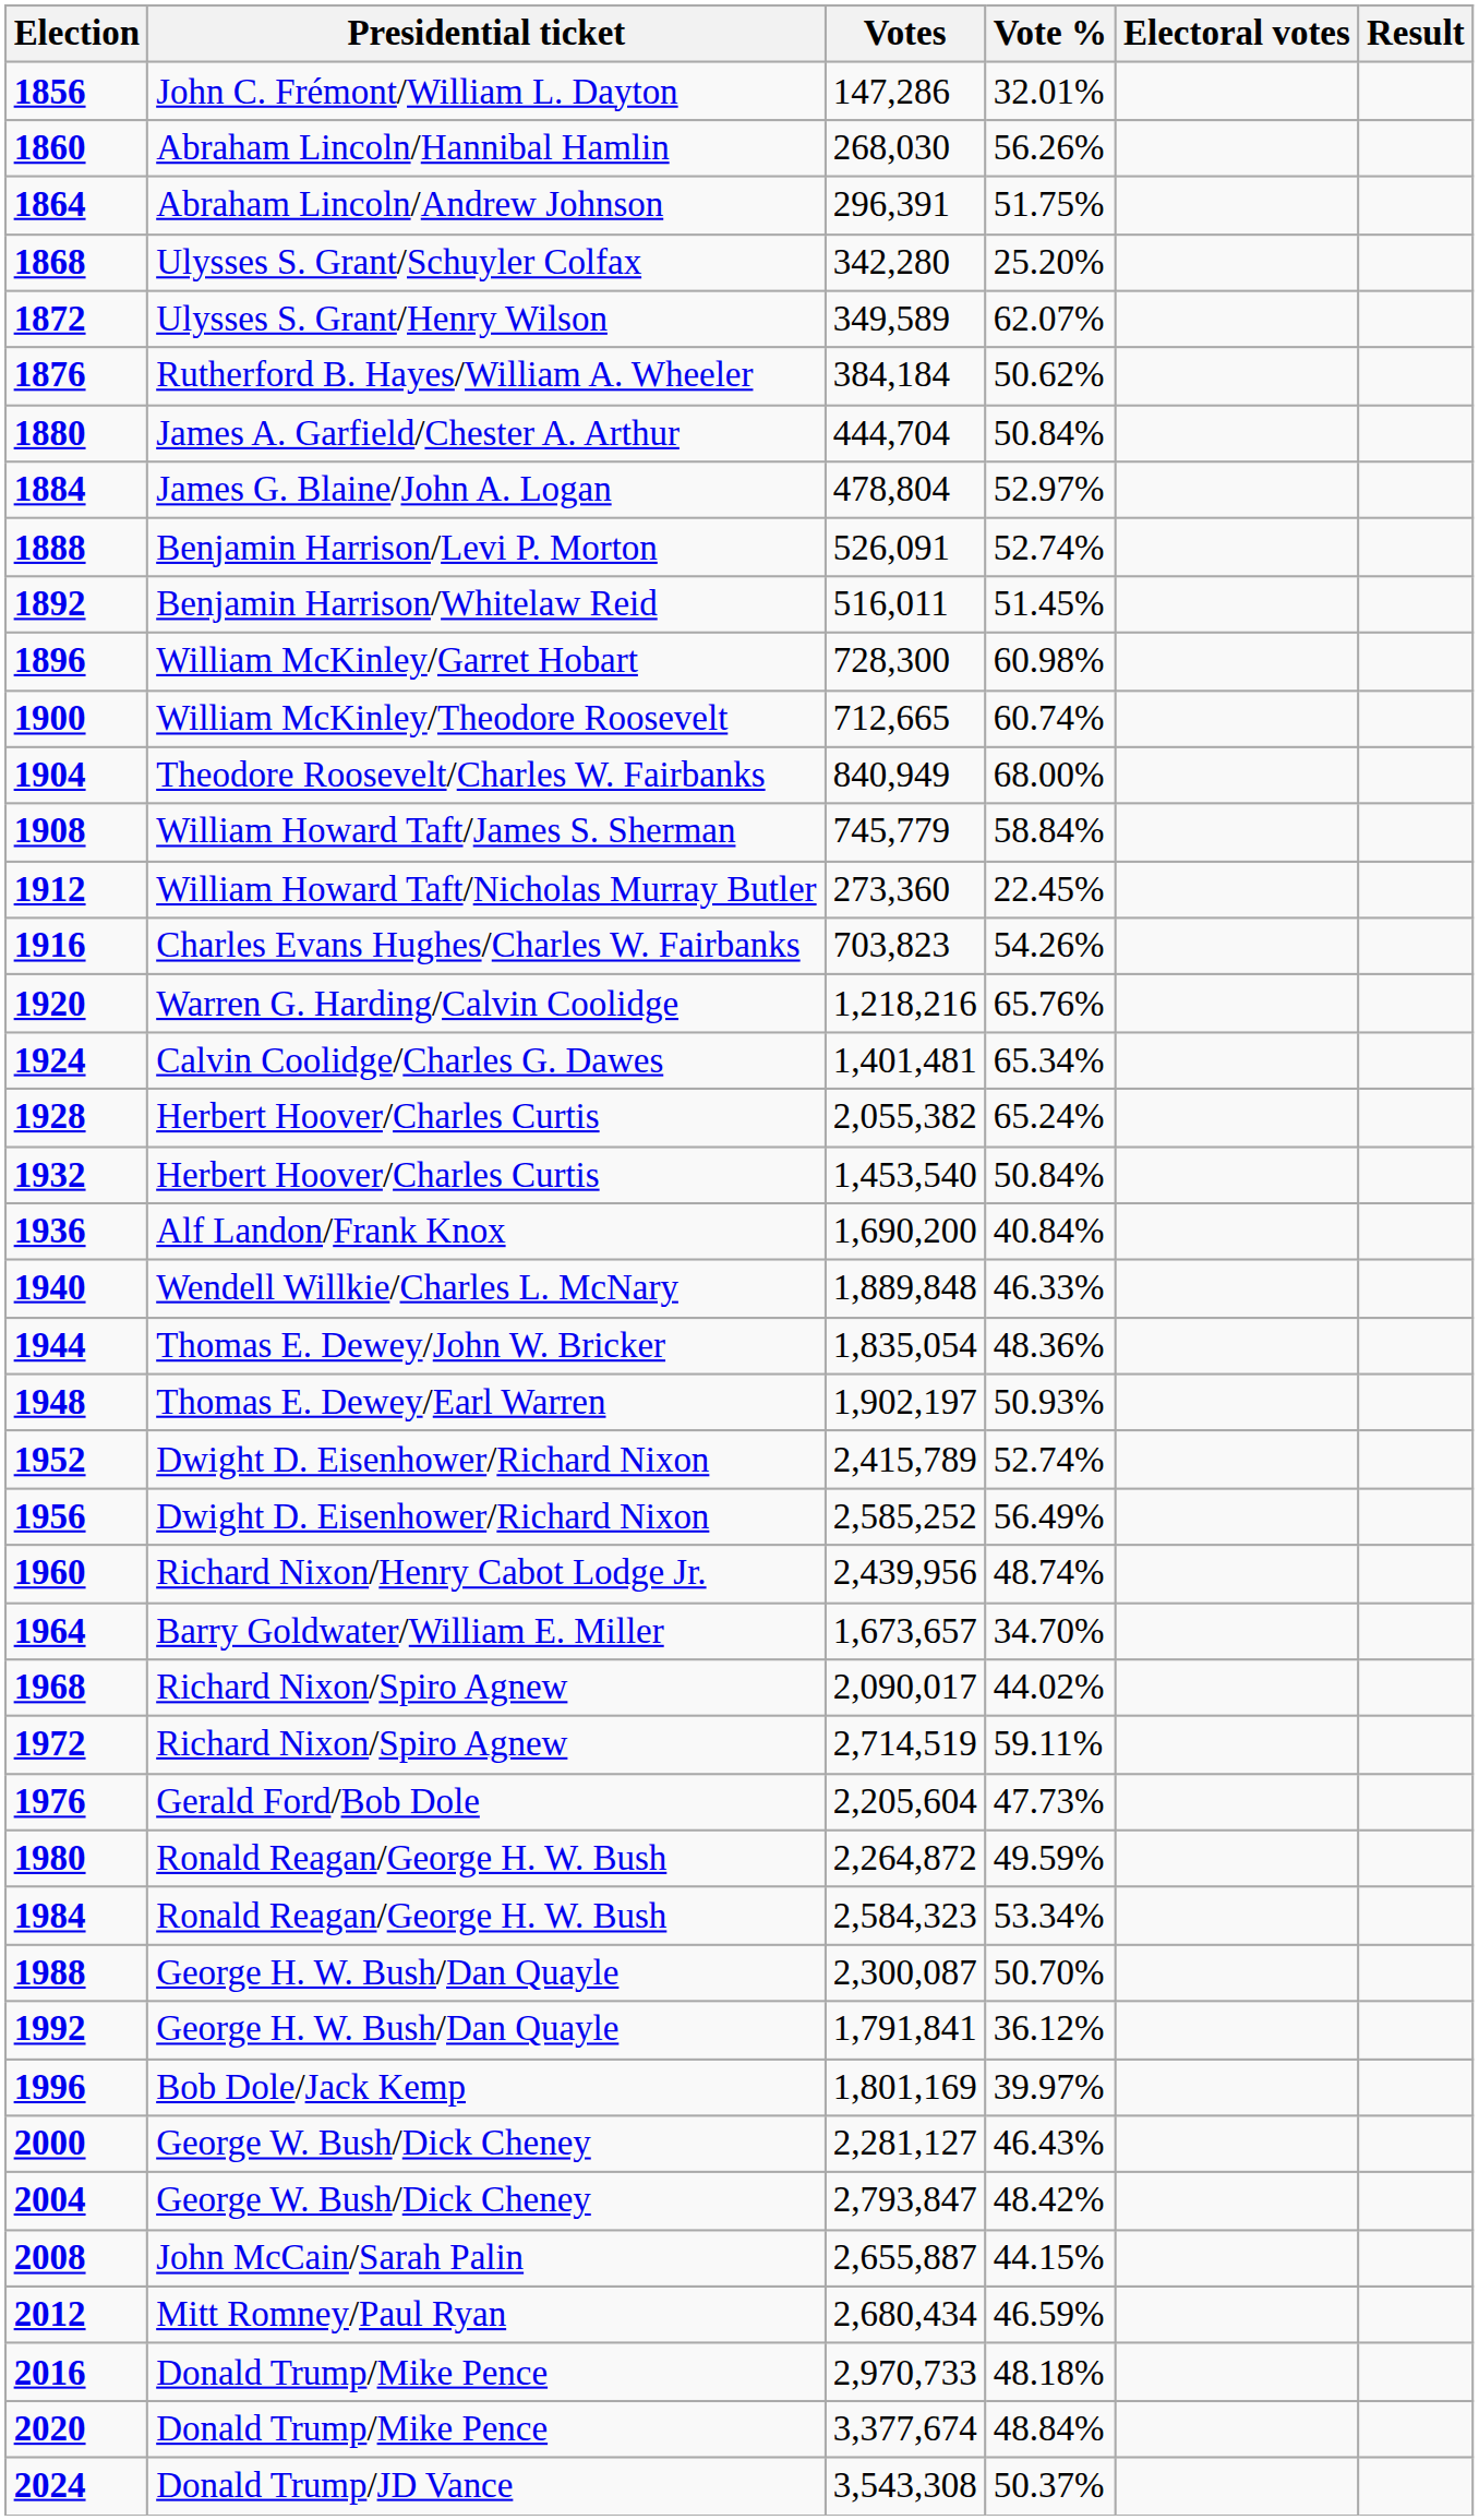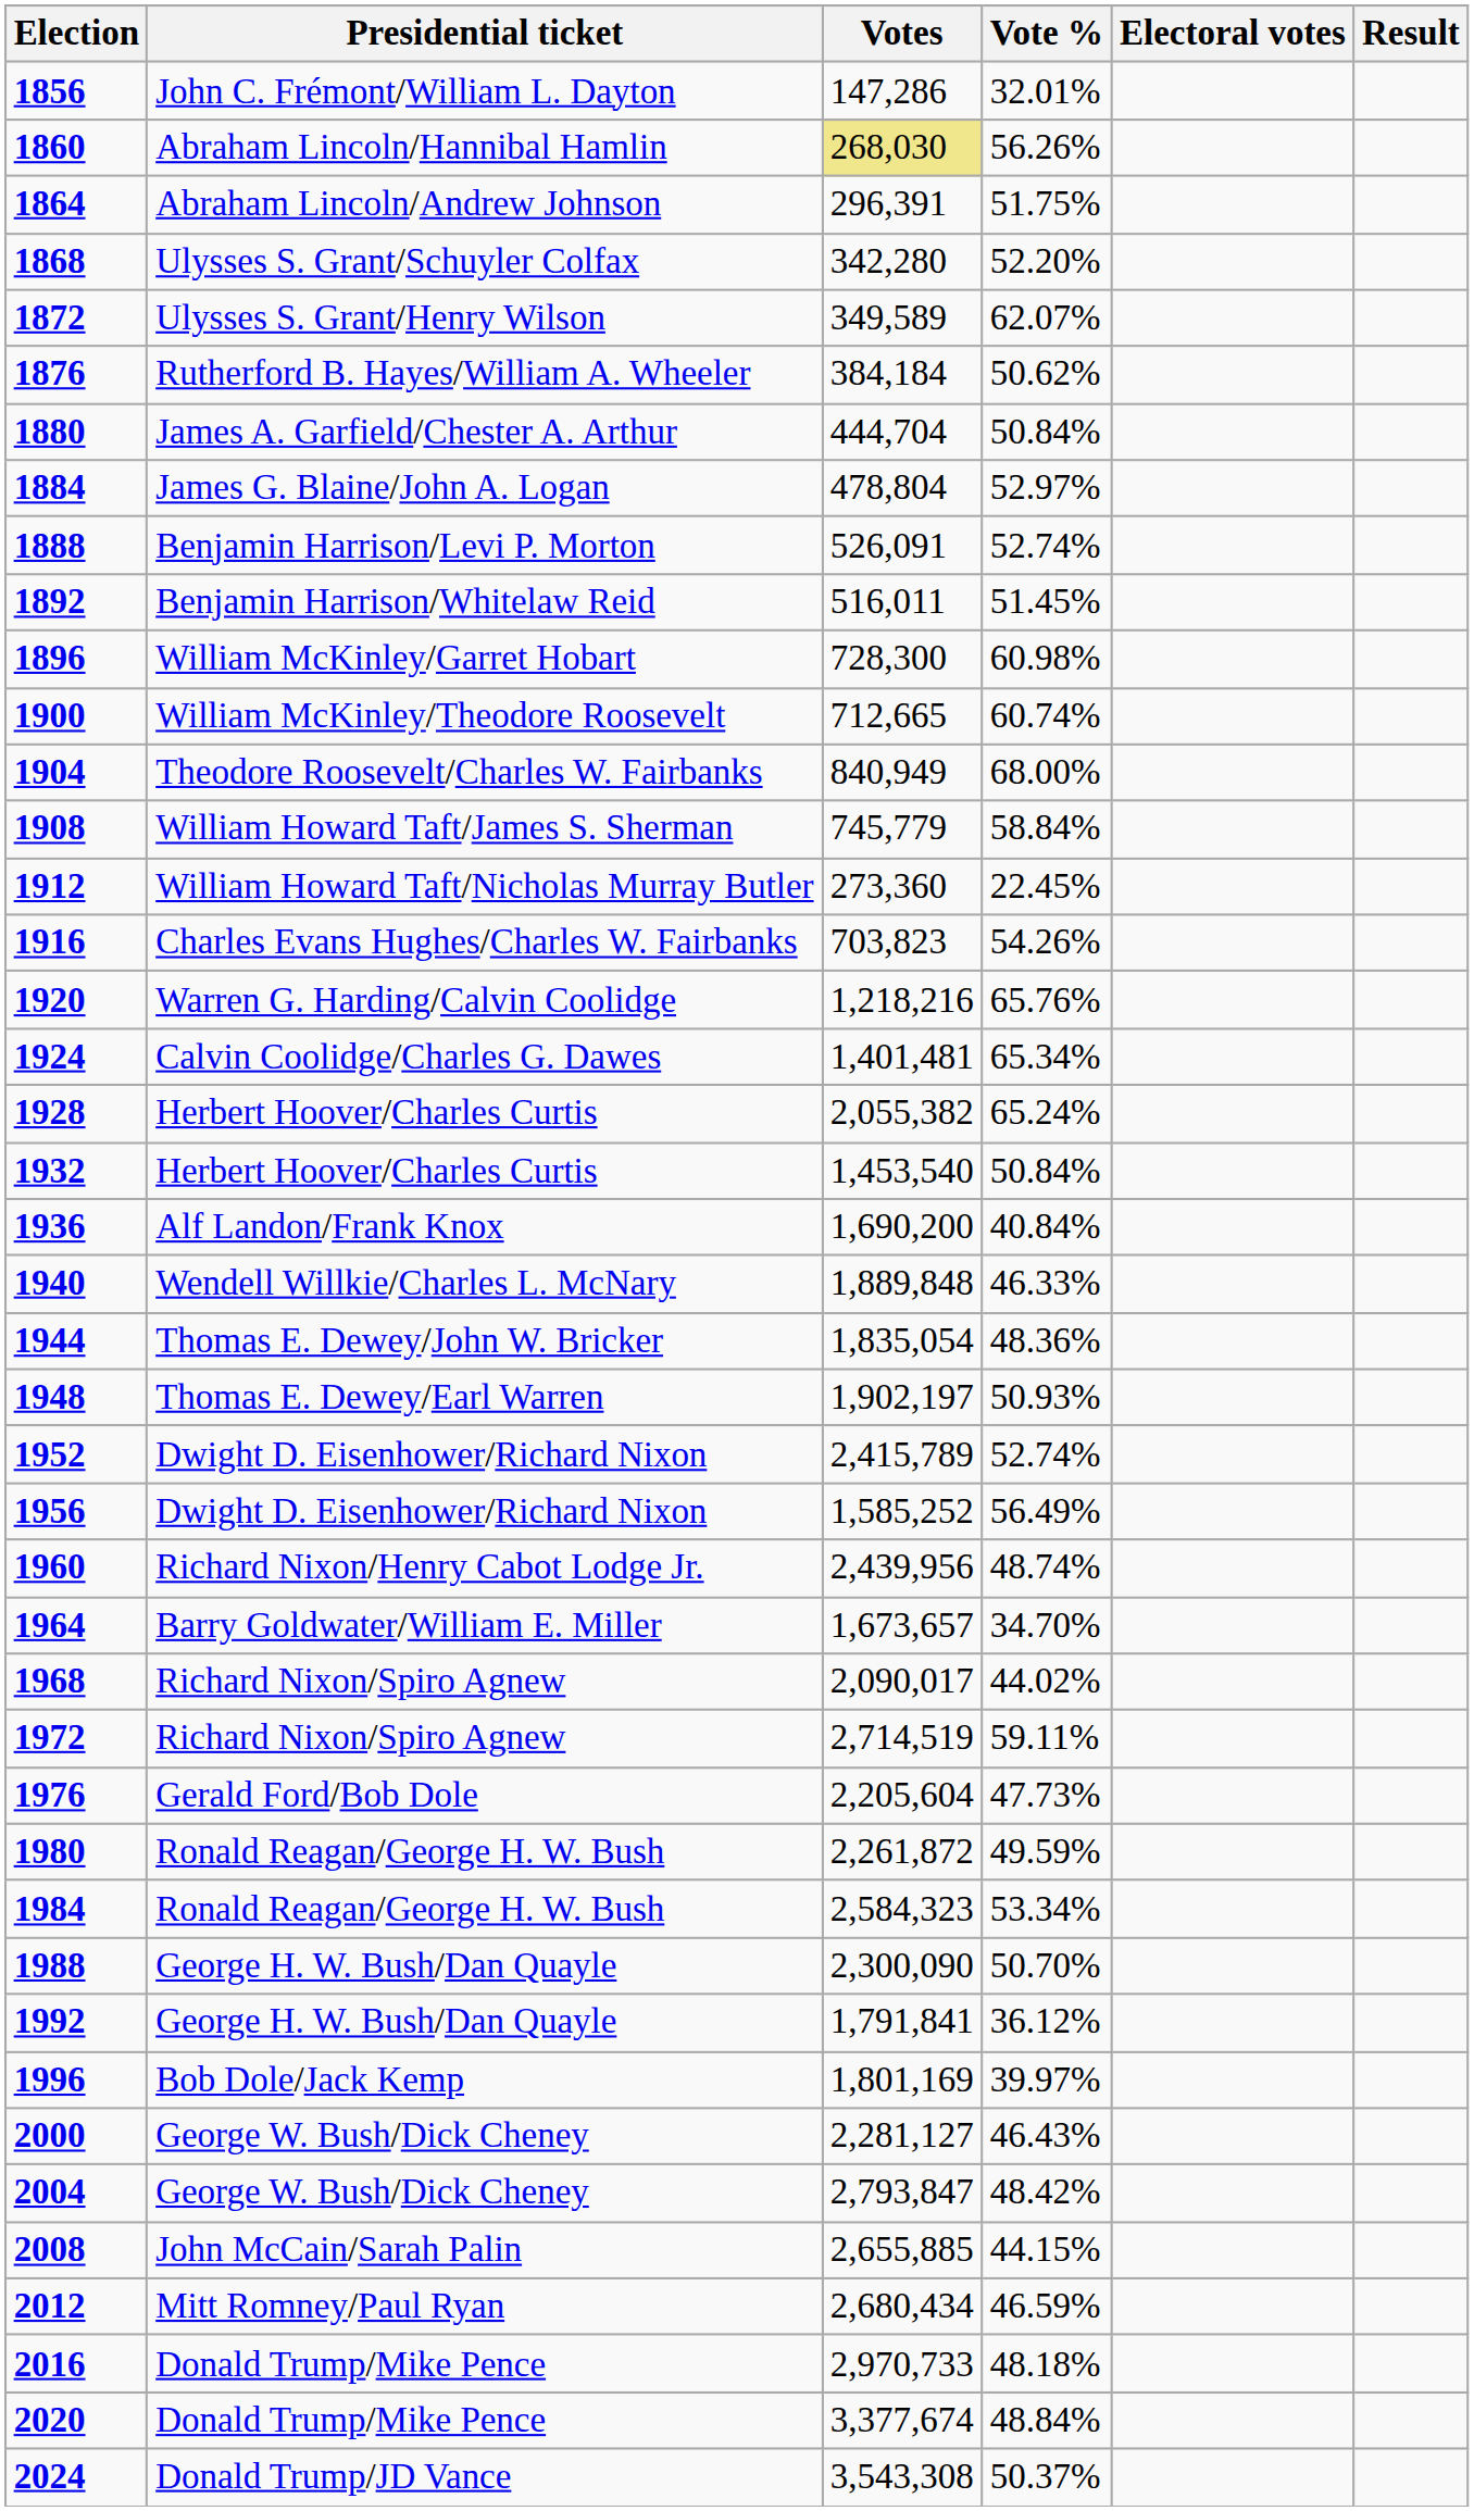1860 | Votes: no background -> khaki background
1868 | Vote %: 25.20% -> 52.20%
1956 | Votes: 2,585,252 -> 1,585,252
1980 | Votes: 2,264,872 -> 2,261,872
1988 | Votes: 2,300,087 -> 2,300,090
2008 | Votes: 2,655,887 -> 2,655,885
